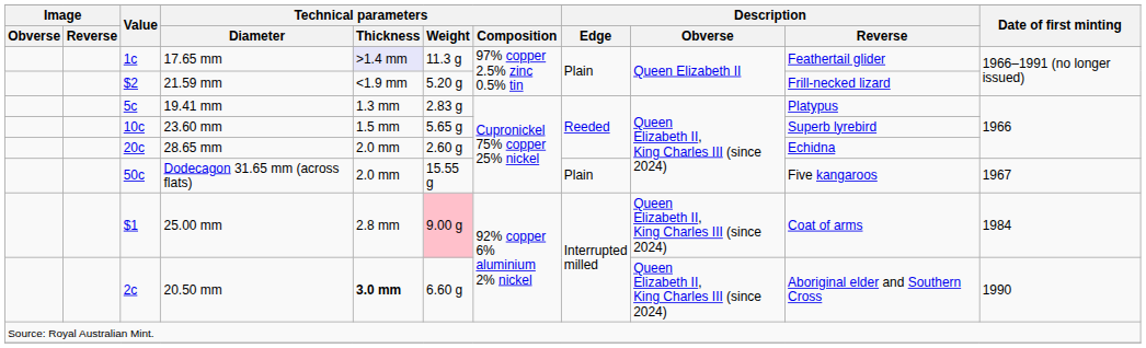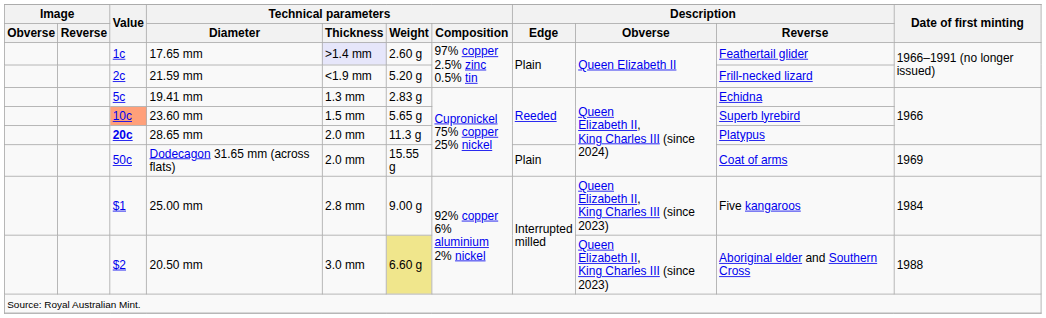17.65 mm | Technical parameters / Weight: 11.3 g -> 2.60 g
21.59 mm | Value: $2 -> 2c
19.41 mm | Description / Reverse: Platypus -> Echidna
23.60 mm | Value: no background -> lightsalmon background
28.65 mm | Value: normal -> bold
28.65 mm | Technical parameters / Weight: 2.60 g -> 11.3 g
28.65 mm | Description / Reverse: Echidna -> Platypus
Dodecagon 31.65 mm (across flats) | Description / Reverse: Five kangaroos -> Coat of arms
Dodecagon 31.65 mm (across flats) | Date of first minting: 1967 -> 1969
25.00 mm | Technical parameters / Weight: pink background -> no background
25.00 mm | Description / Obverse: Queen Elizabeth II, King Charles III (since 2024) -> Queen Elizabeth II, King Charles III (since 2023)
25.00 mm | Description / Reverse: Coat of arms -> Five kangaroos
20.50 mm | Value: 2c -> $2
20.50 mm | Technical parameters / Thickness: bold -> normal
20.50 mm | Technical parameters / Weight: no background -> khaki background
20.50 mm | Description / Obverse: Queen Elizabeth II, King Charles III (since 2024) -> Queen Elizabeth II, King Charles III (since 2023)
20.50 mm | Date of first minting: 1990 -> 1988
